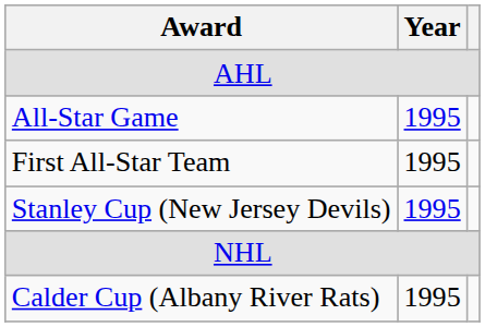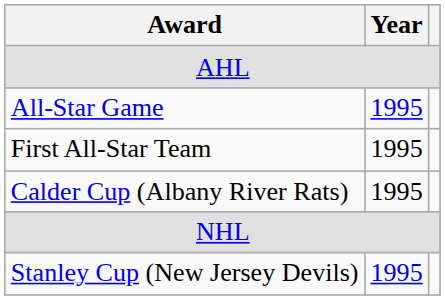rows swapped: Calder Cup (Albany River Rats) <-> Stanley Cup (New Jersey Devils)
